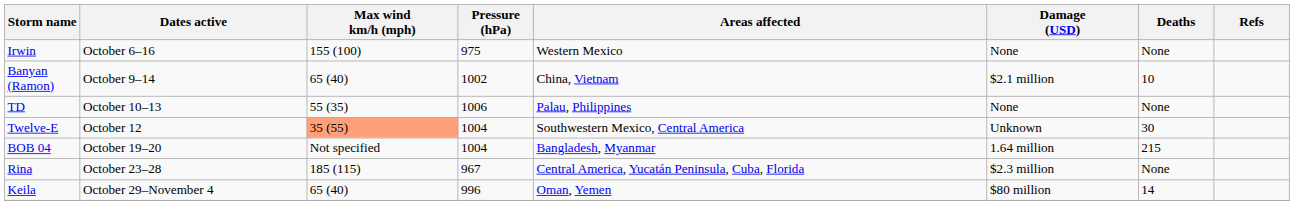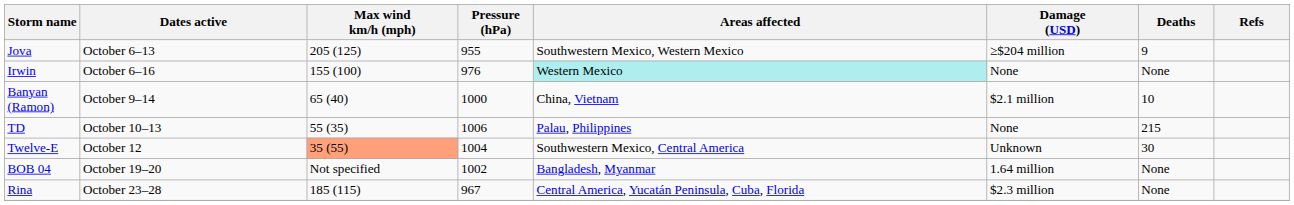+ row: Jova | October 6–13 | 205 (125) | 955 | Southwestern Mexico, Western Mexico | ≥$204 million | 9
Irwin | Pressure (hPa): 975 -> 976
Irwin | Areas affected: no background -> paleturquoise background
Banyan (Ramon) | Pressure (hPa): 1002 -> 1000
TD | Deaths: None -> 215
BOB 04 | Pressure (hPa): 1004 -> 1002
BOB 04 | Deaths: 215 -> None
- row: Keila | October 29–November 4 | 65 (40) | 996 | Oman, Yemen | $80 million | 14
